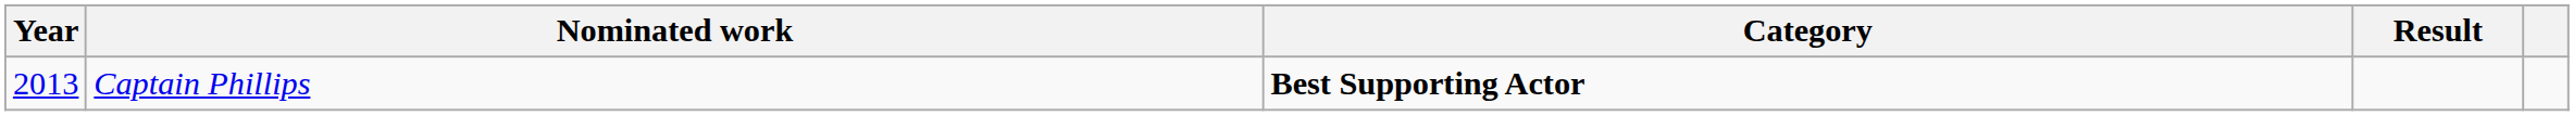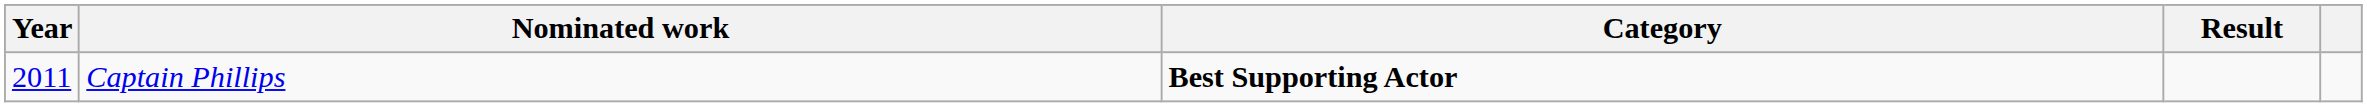Captain Phillips | Year: 2013 -> 2011
